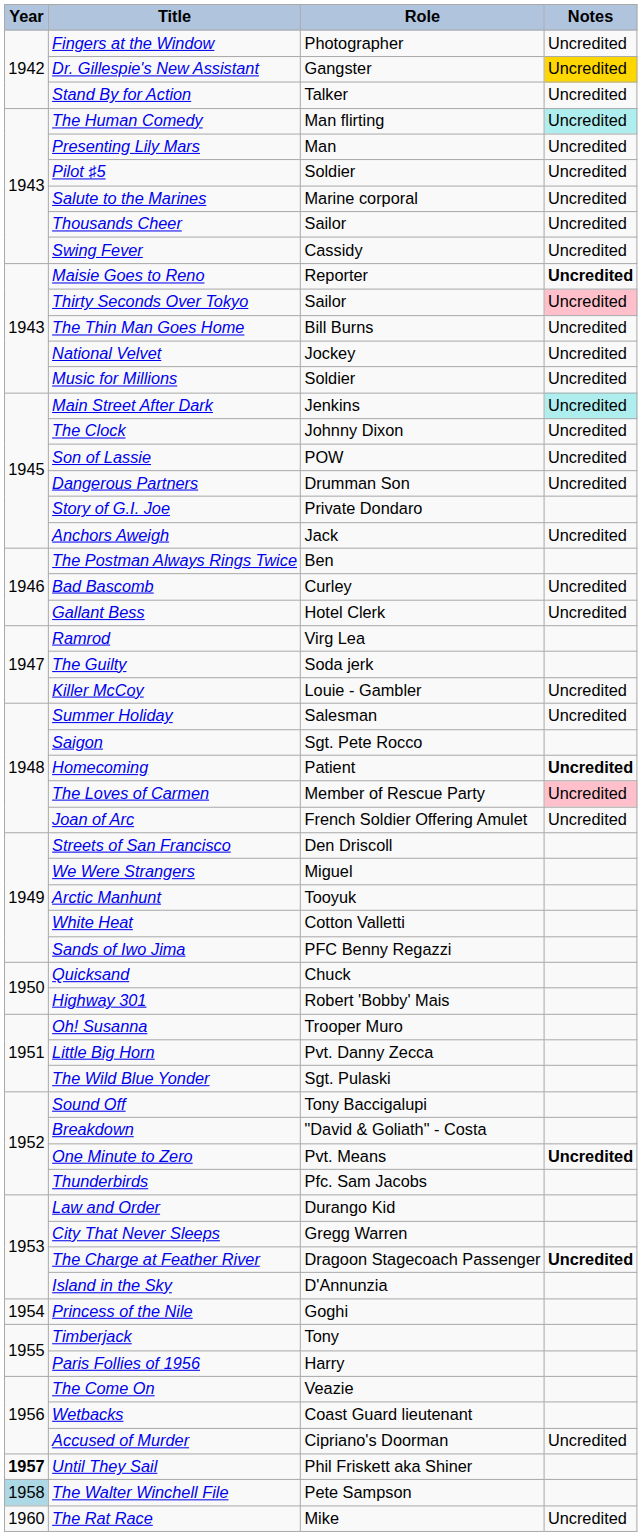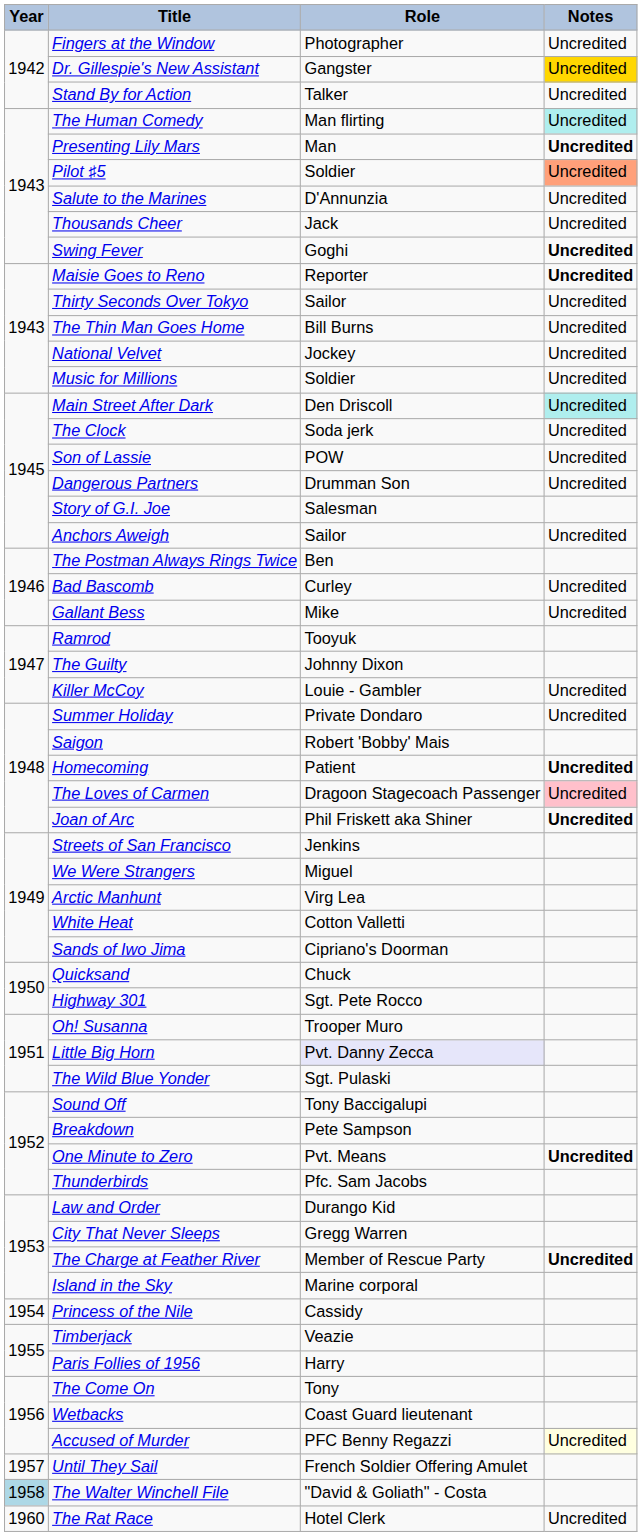Presenting Lily Mars | Notes: normal -> bold
Pilot ♯5 | Notes: no background -> lightsalmon background
Salute to the Marines | Role: Marine corporal -> D'Annunzia
Thousands Cheer | Role: Sailor -> Jack
Swing Fever | Role: Cassidy -> Goghi
Swing Fever | Notes: normal -> bold
Thirty Seconds Over Tokyo | Notes: pink background -> no background
Main Street After Dark | Role: Jenkins -> Den Driscoll
The Clock | Role: Johnny Dixon -> Soda jerk
Story of G.I. Joe | Role: Private Dondaro -> Salesman
Anchors Aweigh | Role: Jack -> Sailor
Gallant Bess | Role: Hotel Clerk -> Mike
Ramrod | Role: Virg Lea -> Tooyuk
The Guilty | Role: Soda jerk -> Johnny Dixon
Summer Holiday | Role: Salesman -> Private Dondaro
Saigon | Role: Sgt. Pete Rocco -> Robert 'Bobby' Mais
The Loves of Carmen | Role: Member of Rescue Party -> Dragoon Stagecoach Passenger
Joan of Arc | Role: French Soldier Offering Amulet -> Phil Friskett aka Shiner
Joan of Arc | Notes: normal -> bold
Streets of San Francisco | Role: Den Driscoll -> Jenkins
Arctic Manhunt | Role: Tooyuk -> Virg Lea
Sands of Iwo Jima | Role: PFC Benny Regazzi -> Cipriano's Doorman
Highway 301 | Role: Robert 'Bobby' Mais -> Sgt. Pete Rocco
Little Big Horn | Role: no background -> lavender background
Breakdown | Role: "David & Goliath" - Costa -> Pete Sampson
The Charge at Feather River | Role: Dragoon Stagecoach Passenger -> Member of Rescue Party
Island in the Sky | Role: D'Annunzia -> Marine corporal
Princess of the Nile | Role: Goghi -> Cassidy
Timberjack | Role: Tony -> Veazie
The Come On | Role: Veazie -> Tony
Accused of Murder | Role: Cipriano's Doorman -> PFC Benny Regazzi
Accused of Murder | Notes: no background -> lightyellow background
Until They Sail | Year: bold -> normal
Until They Sail | Role: Phil Friskett aka Shiner -> French Soldier Offering Amulet
The Walter Winchell File | Role: Pete Sampson -> "David & Goliath" - Costa
The Rat Race | Role: Mike -> Hotel Clerk
